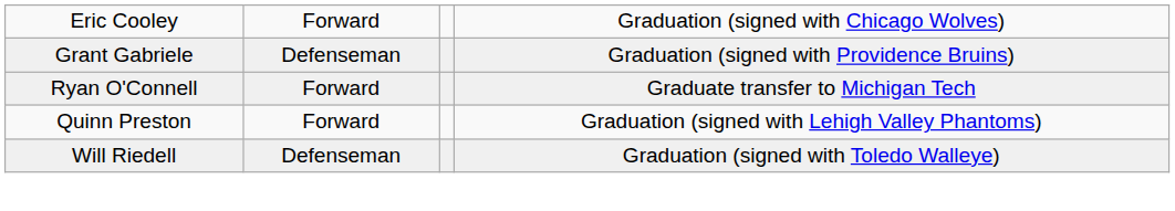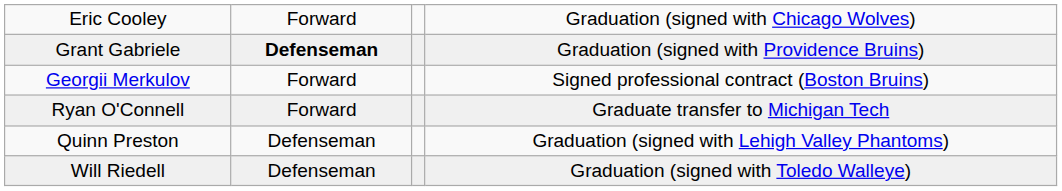Grant Gabriele | column 2: normal -> bold
+ row: Georgii Merkulov | Forward | Signed professional contract (Boston Bruins)
Quinn Preston | column 2: Forward -> Defenseman
